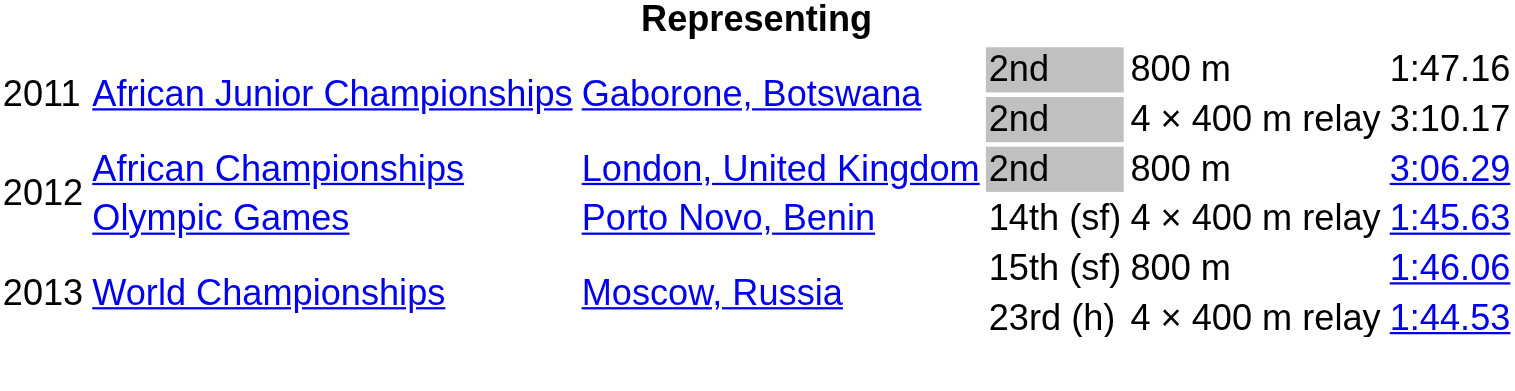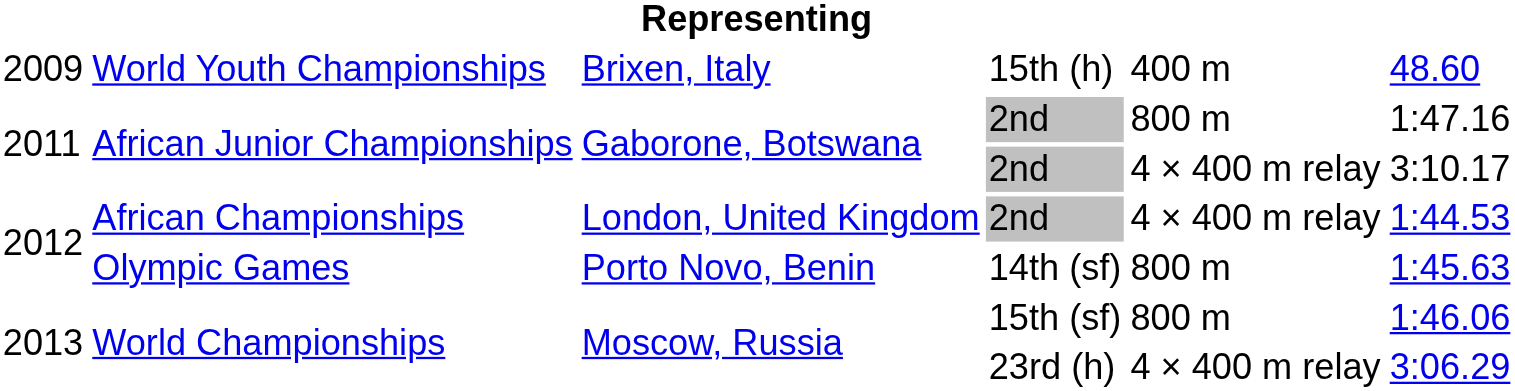+ row: 2009 | World Youth Championships | Brixen, Italy | 15th (h) | 400 m | 48.60
African Championships | column 5: 800 m -> 4 × 400 m relay
African Championships | column 6: 3:06.29 -> 1:44.53
Olympic Games | column 5: 4 × 400 m relay -> 800 m
World Championships / 23rd (h) | column 6: 1:44.53 -> 3:06.29
